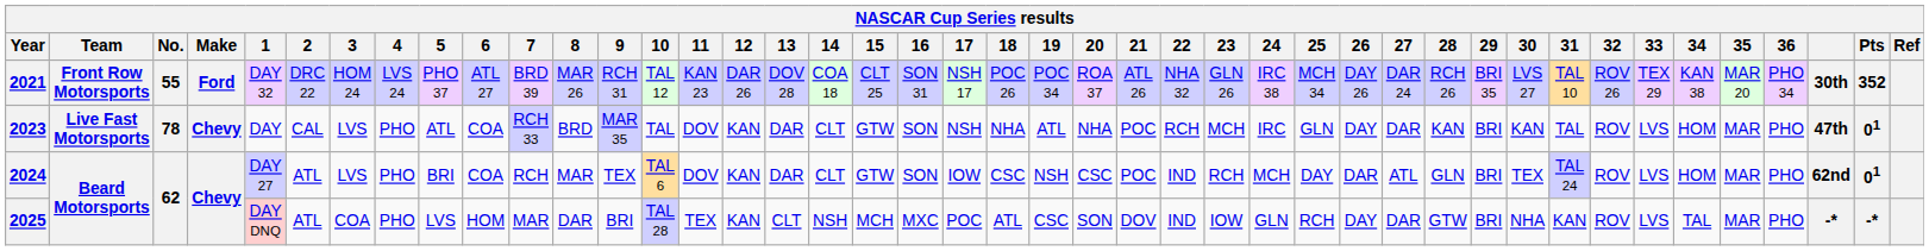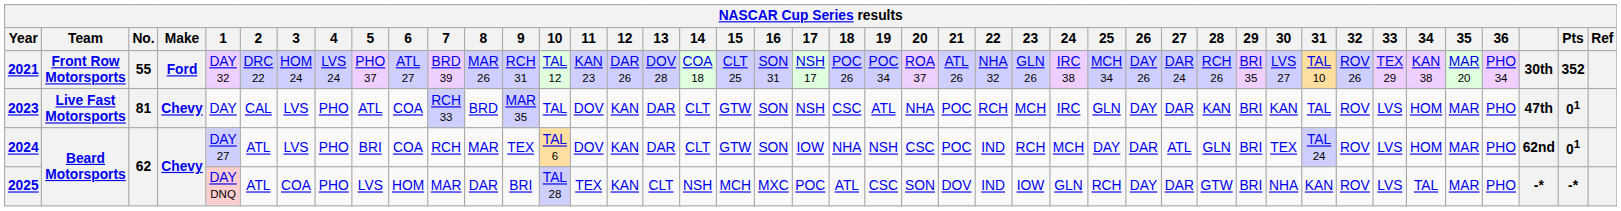2023 | No.: 78 -> 81
2023 | 18: NHA -> CSC
2024 | 18: CSC -> NHA
